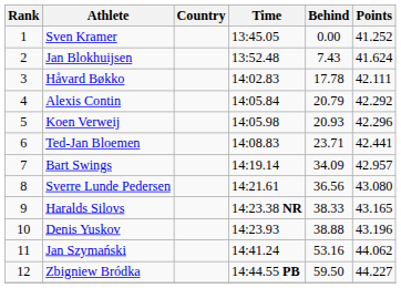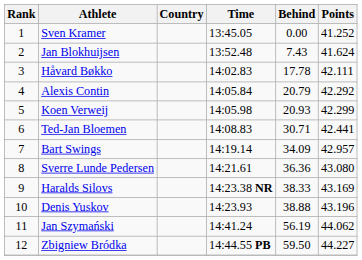Koen Verweij | Points: 42.296 -> 42.299
Ted-Jan Bloemen | Behind: 23.71 -> 30.71
Sverre Lunde Pedersen | Behind: 36.56 -> 36.36
Haralds Silovs | Points: 43.165 -> 43.169
Jan Szymański | Behind: 53.16 -> 56.19
